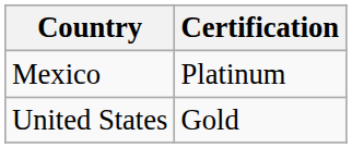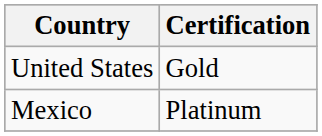rows swapped: United States <-> Mexico
